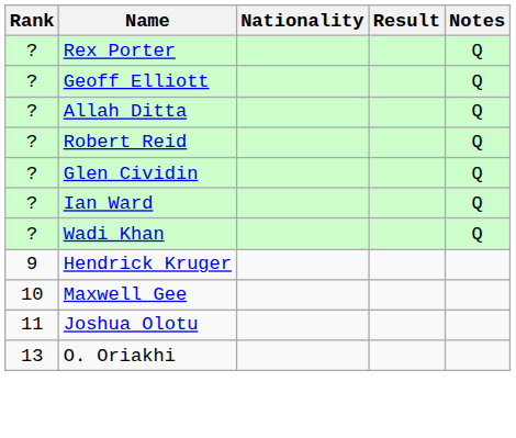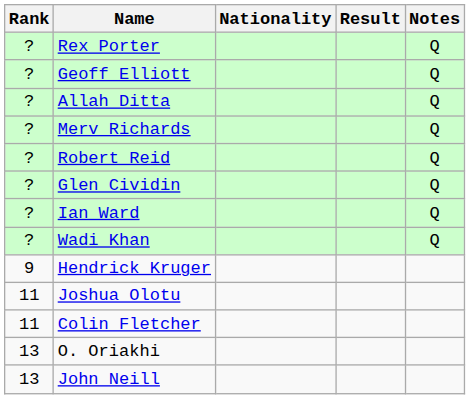+ row: ? | Merv Richards | Q
- row: 10 | Maxwell Gee
+ row: 11 | Colin Fletcher
+ row: 13 | John Neill
